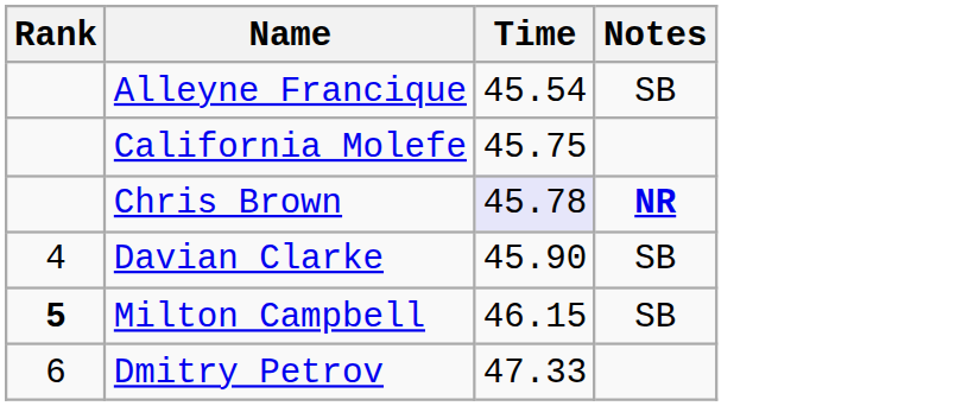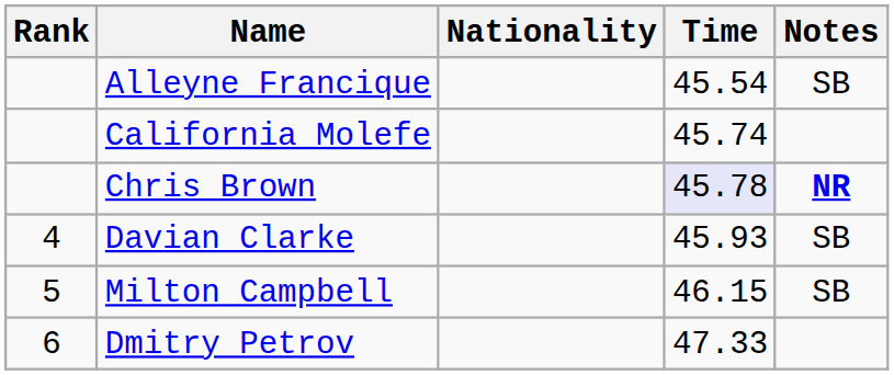+ column: Nationality
California Molefe | Time: 45.75 -> 45.74
Davian Clarke | Time: 45.90 -> 45.93
Milton Campbell | Rank: bold -> normal
